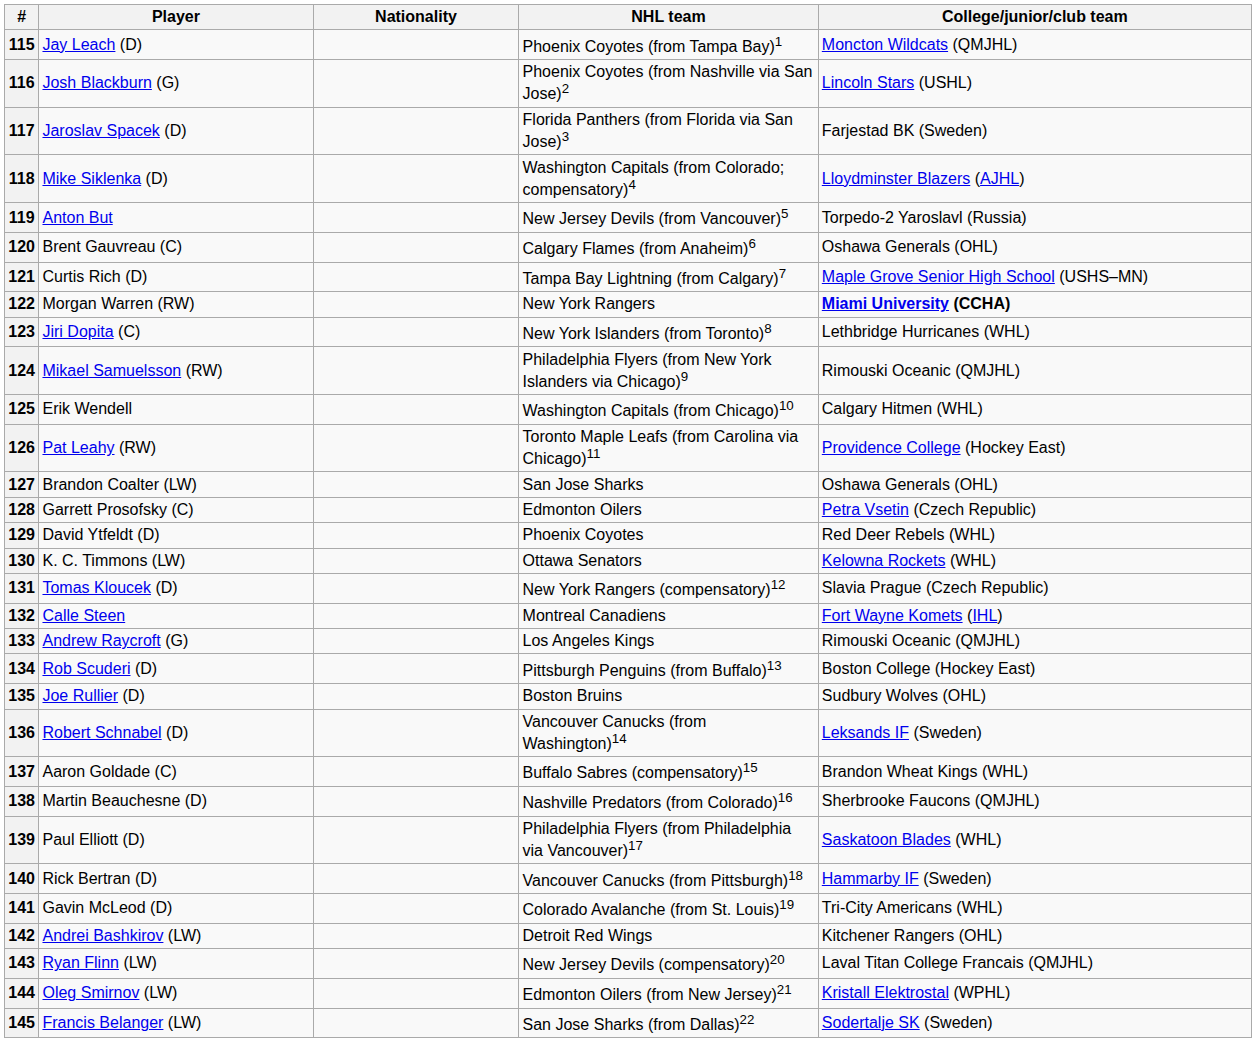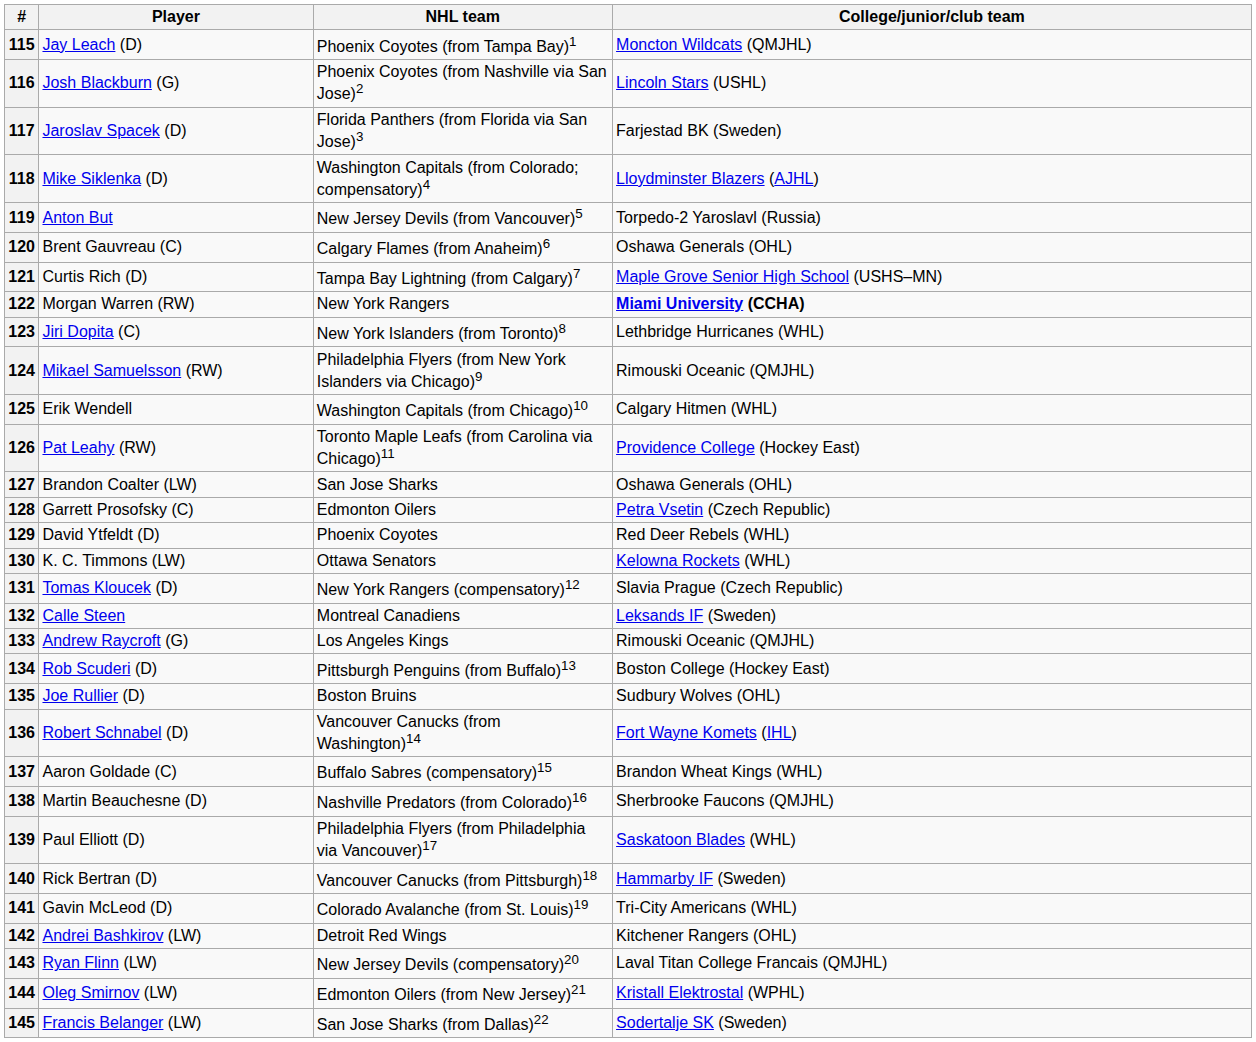- column: Nationality
132 | College/junior/club team: Fort Wayne Komets (IHL) -> Leksands IF (Sweden)
136 | College/junior/club team: Leksands IF (Sweden) -> Fort Wayne Komets (IHL)
